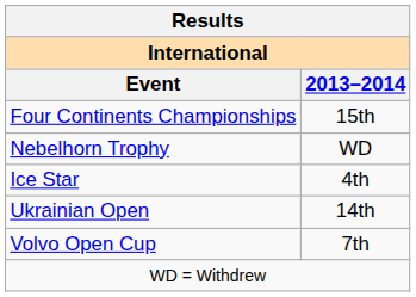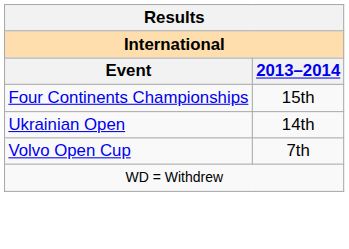- row: Nebelhorn Trophy | WD
- row: Ice Star | 4th
